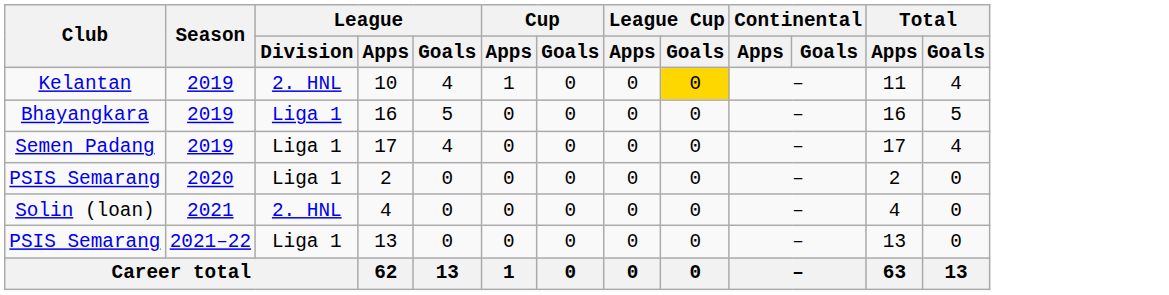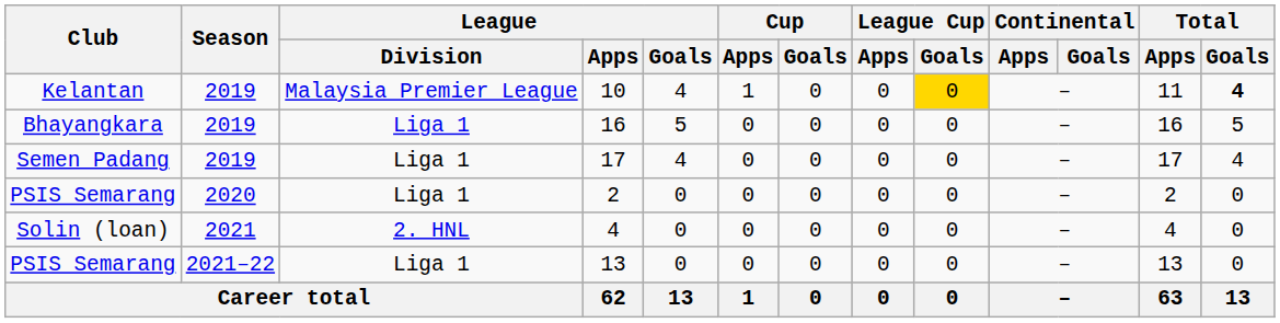10 | League / Division: 2. HNL -> Malaysia Premier League
10 | Total / Goals: normal -> bold
